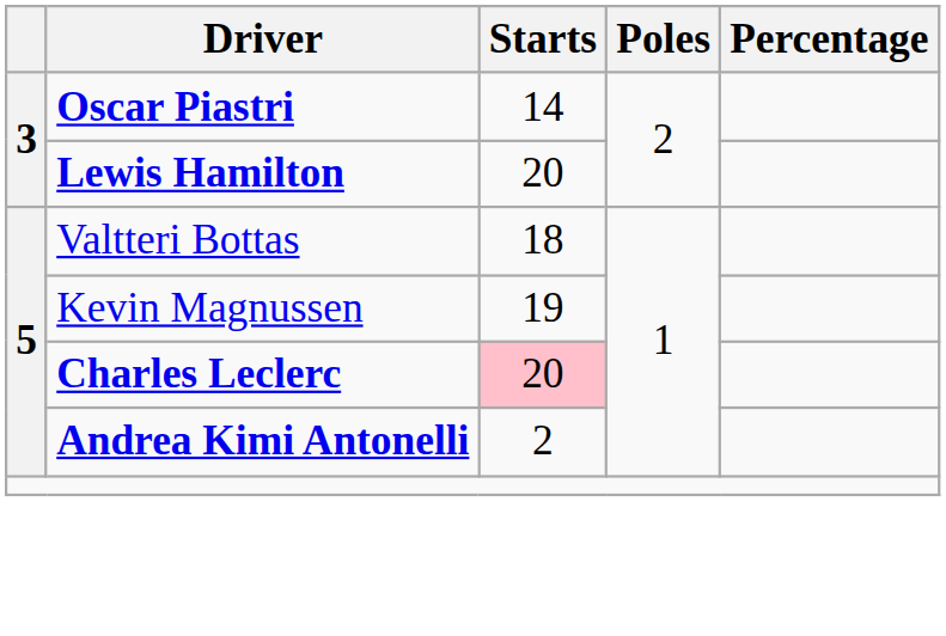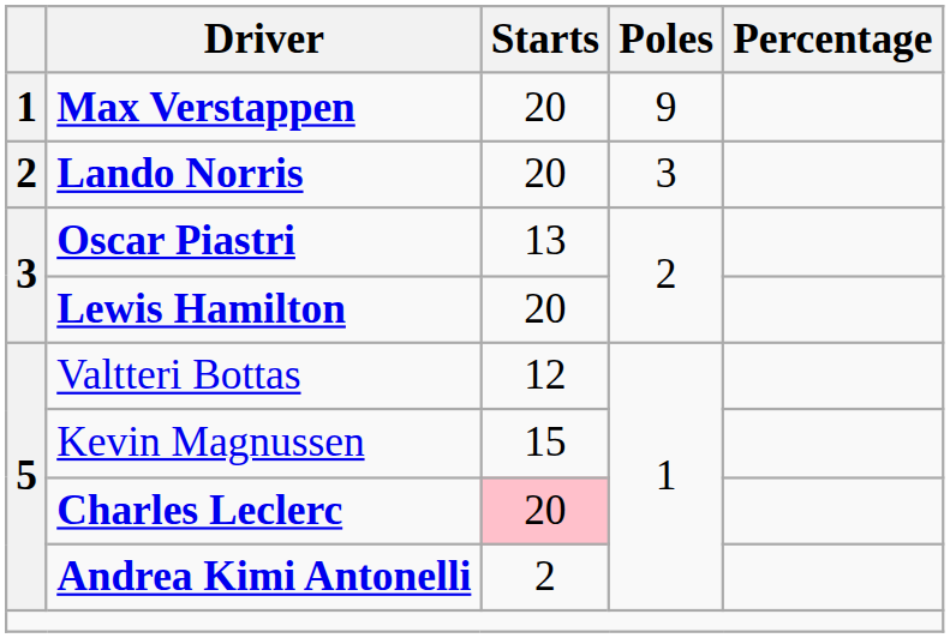+ row: 1 | Max Verstappen | 20 | 9
+ row: 2 | Lando Norris | 20 | 3
Oscar Piastri | Starts: 14 -> 13
Valtteri Bottas | Starts: 18 -> 12
Kevin Magnussen | Starts: 19 -> 15
